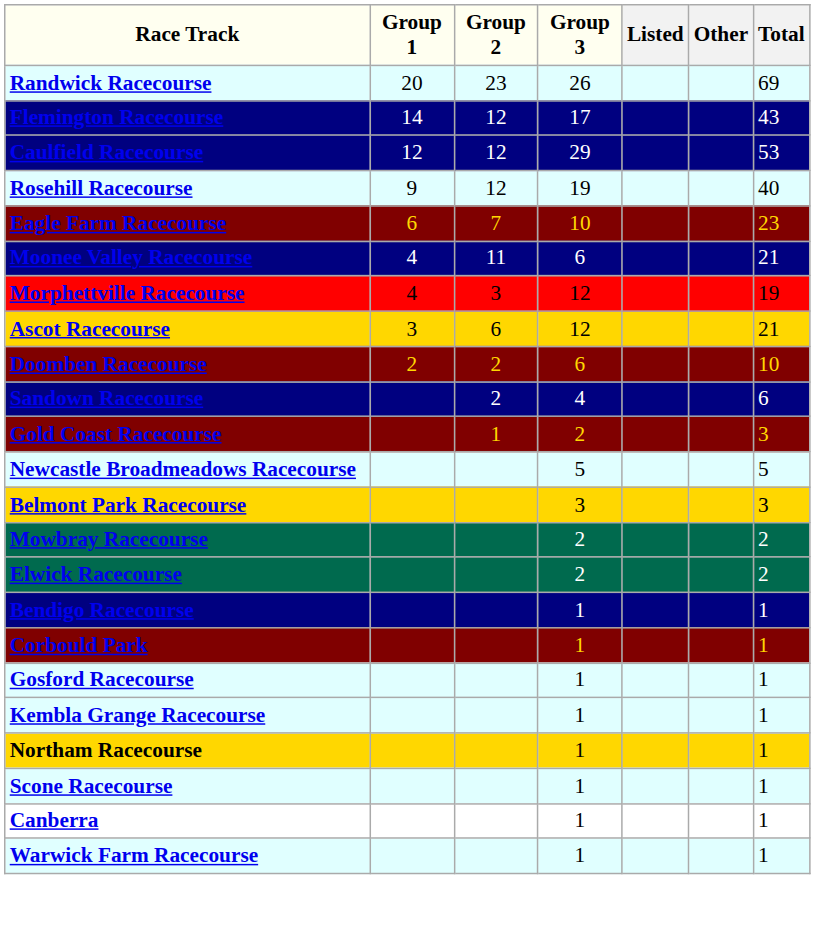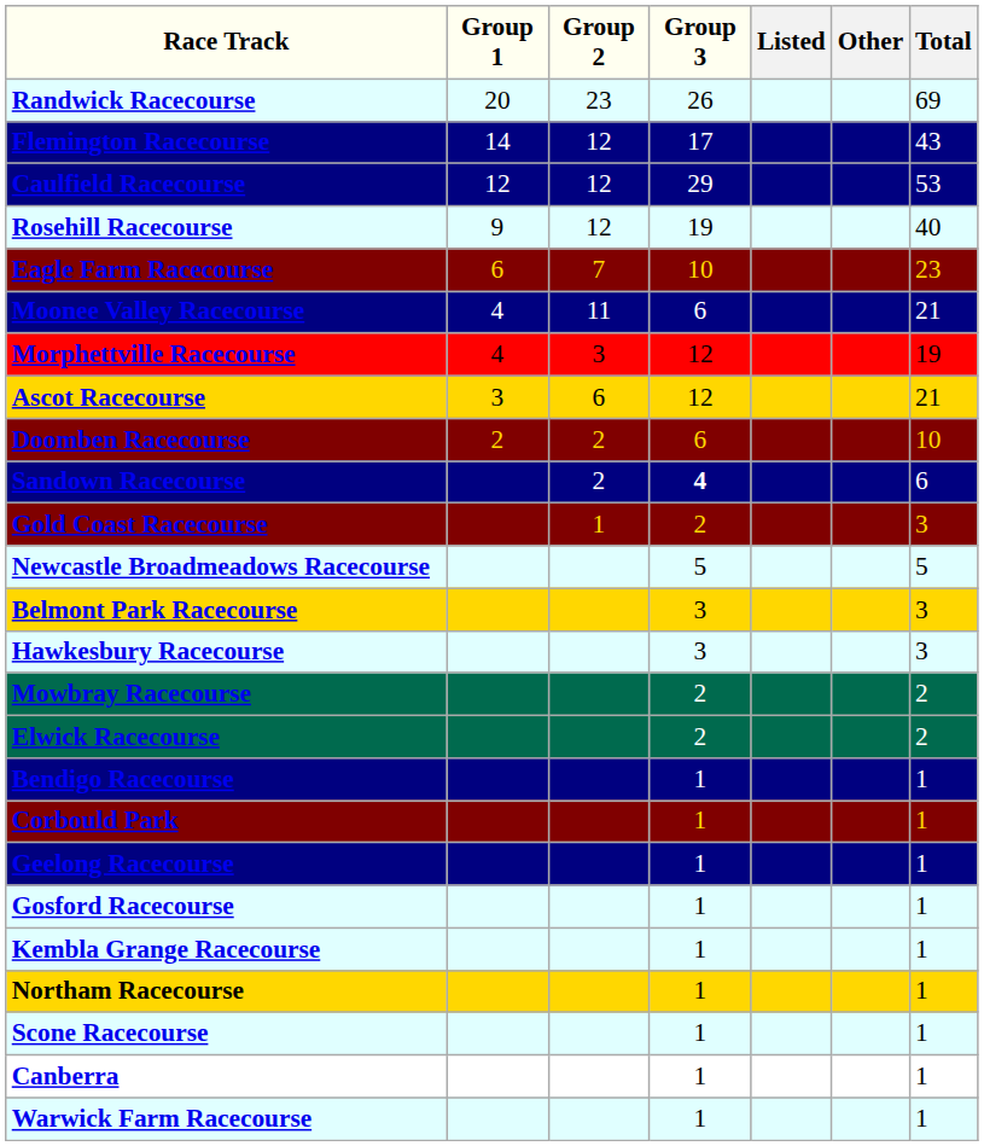Sandown Racecourse | Group 3: normal -> bold
+ row: Hawkesbury Racecourse | 3 | 3
+ row: Geelong Racecourse | 1 | 1
